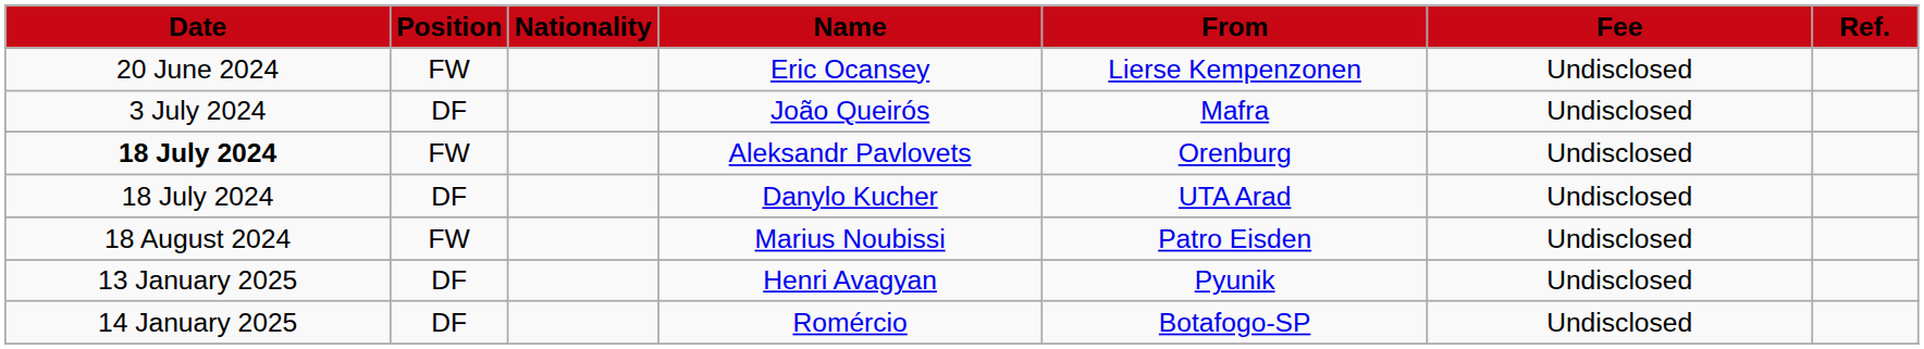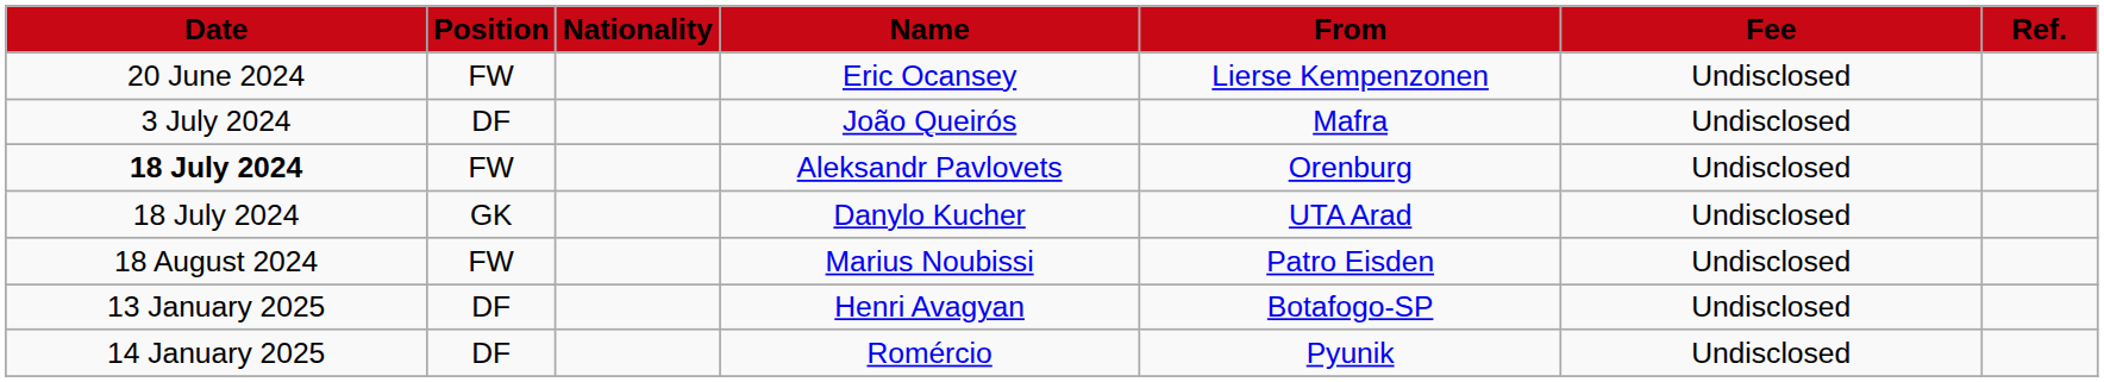Danylo Kucher | Position: DF -> GK
Henri Avagyan | From: Pyunik -> Botafogo-SP
Romércio | From: Botafogo-SP -> Pyunik
